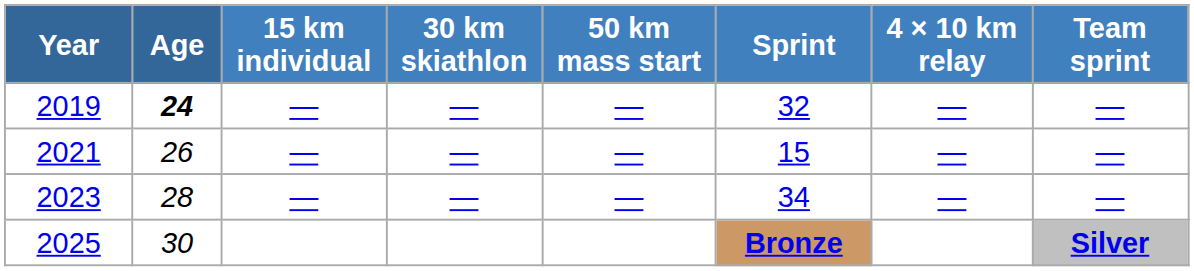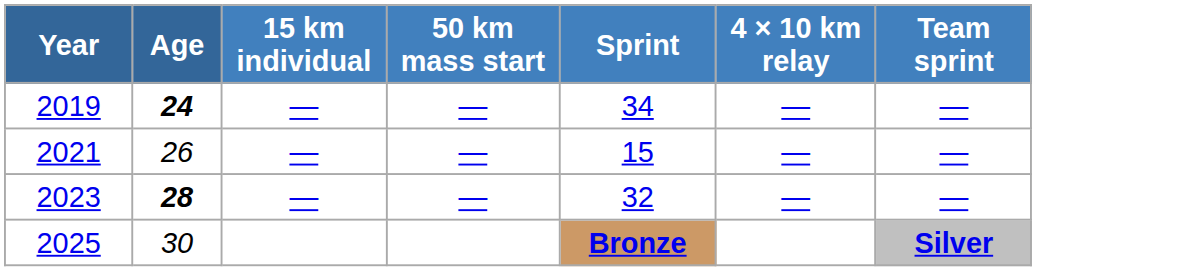- column: 30 km skiathlon | — | — | —
2019 | Sprint: 32 -> 34
2023 | Age: normal -> bold
2023 | Sprint: 34 -> 32
